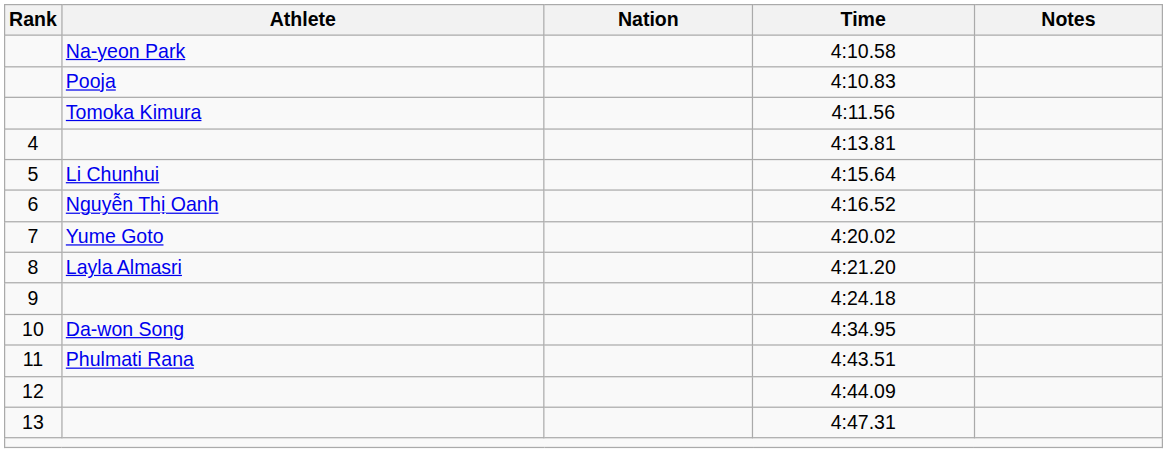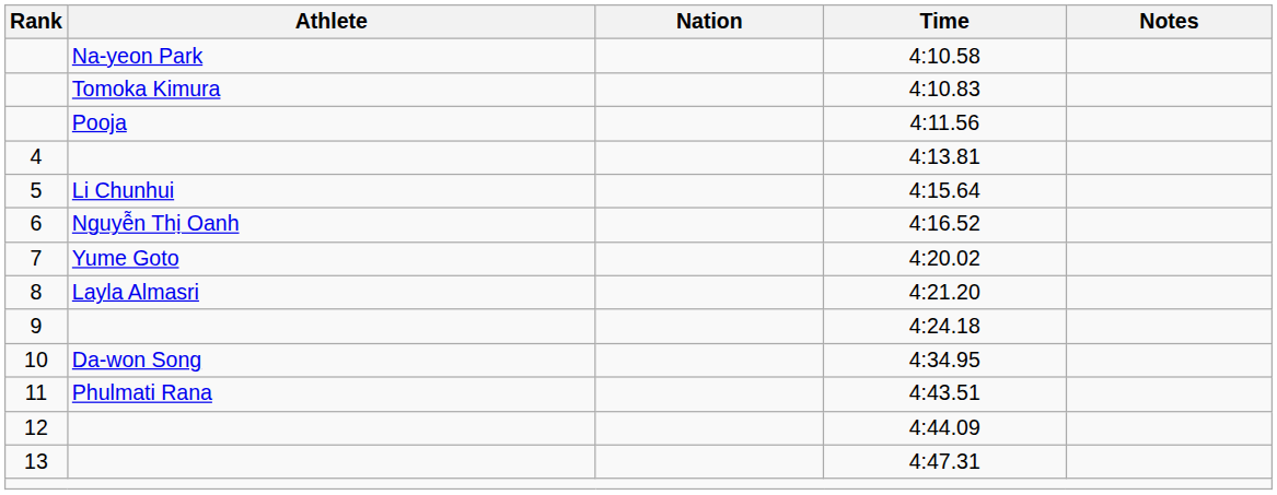4:10.83 | Athlete: Pooja -> Tomoka Kimura
4:11.56 | Athlete: Tomoka Kimura -> Pooja
